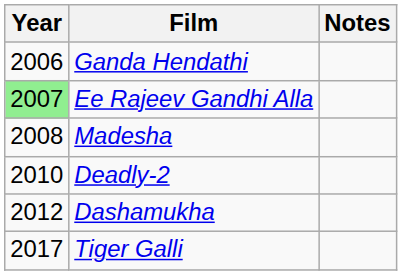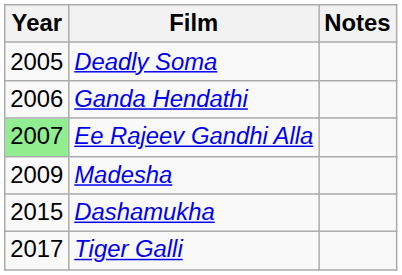+ row: 2005 | Deadly Soma
Madesha | Year: 2008 -> 2009
- row: 2010 | Deadly-2
Dashamukha | Year: 2012 -> 2015
